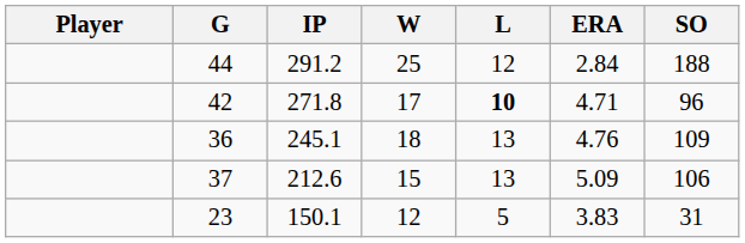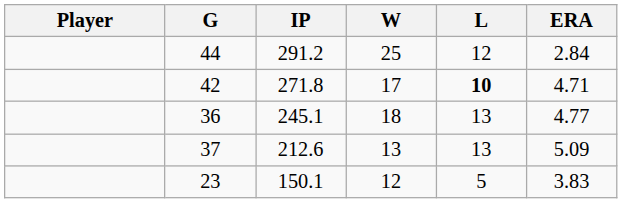- column: SO | 188 | 96 | 109 | 106 | 31
36 | ERA: 4.76 -> 4.77
37 | W: 15 -> 13
